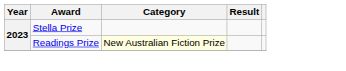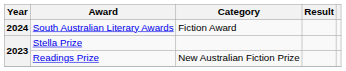+ row: 2024 | South Australian Literary Awards | Fiction Award
Readings Prize | Category: lightyellow background -> no background
